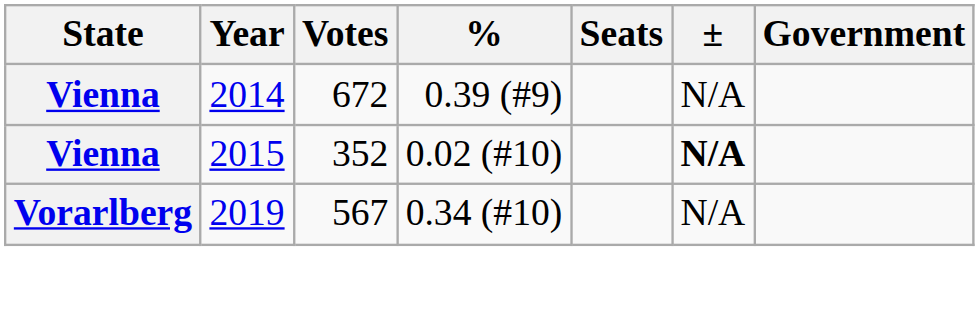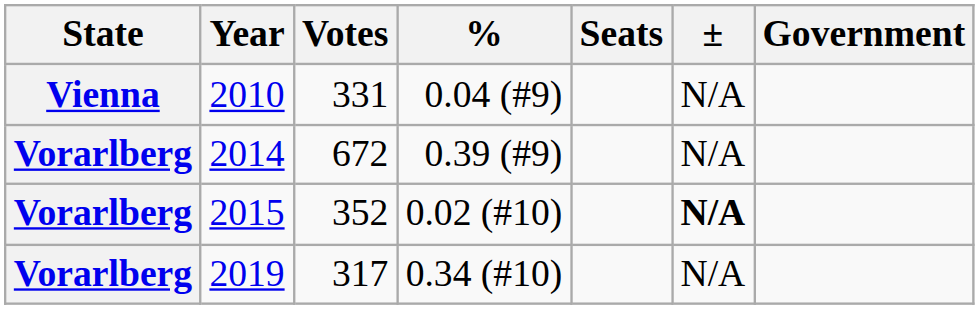+ row: Vienna | 2010 | 331 | 0.04 (#9) | N/A
2014 | State: Vienna -> Vorarlberg
2015 | State: Vienna -> Vorarlberg
2019 | Votes: 567 -> 317
